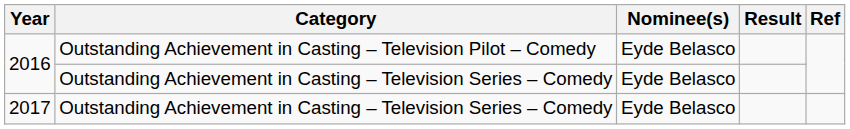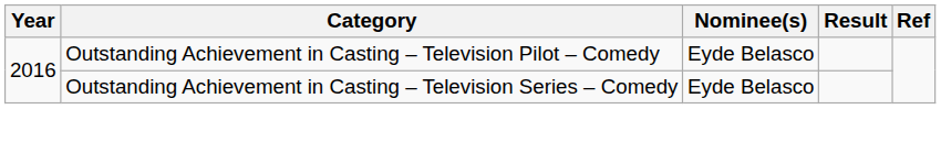- row: 2017 | Outstanding Achievement in Casting – Television Series – Comedy | Eyde Belasco
